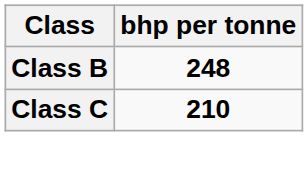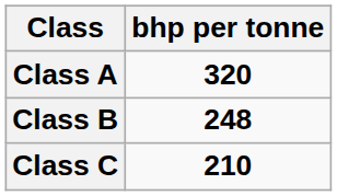+ row: Class A | 320
